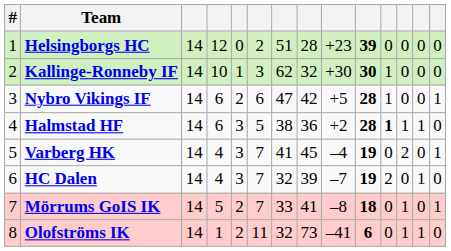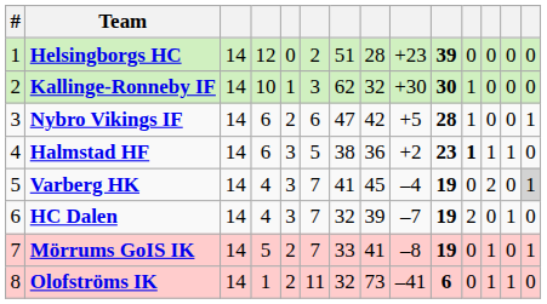Halmstad HF | column 10: 28 -> 23
Varberg HK | column 14: no background -> lightgrey background
Mörrums GoIS IK | column 10: 18 -> 19
